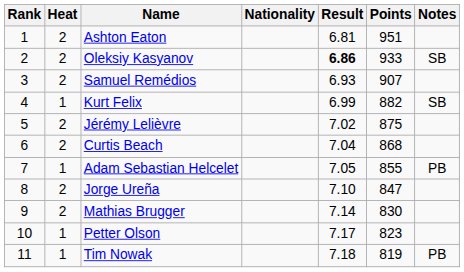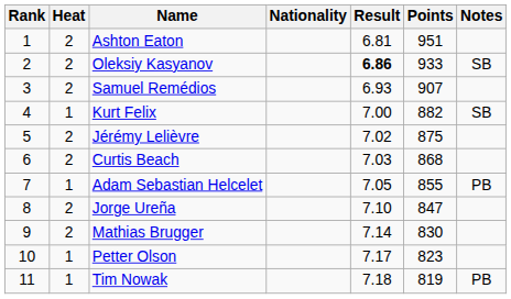Kurt Felix | Result: 6.99 -> 7.00
Curtis Beach | Result: 7.04 -> 7.03
